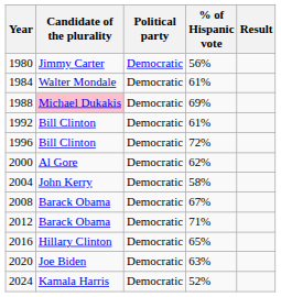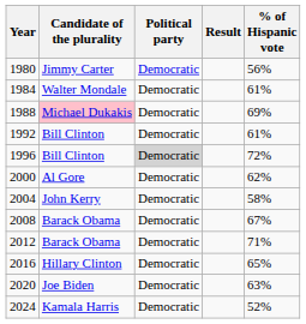columns swapped: % of Hispanic vote <-> Result
1996 | Political party: no background -> lightgrey background
